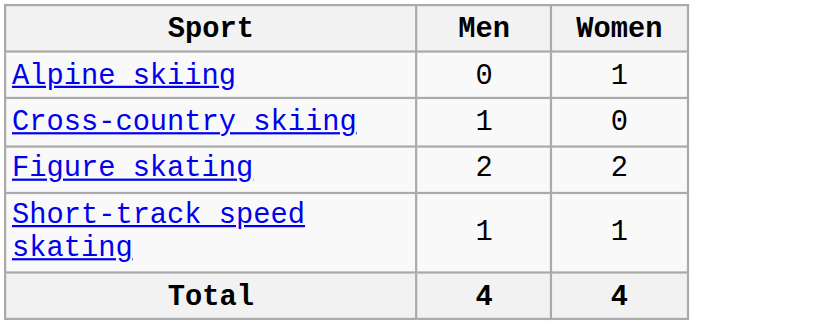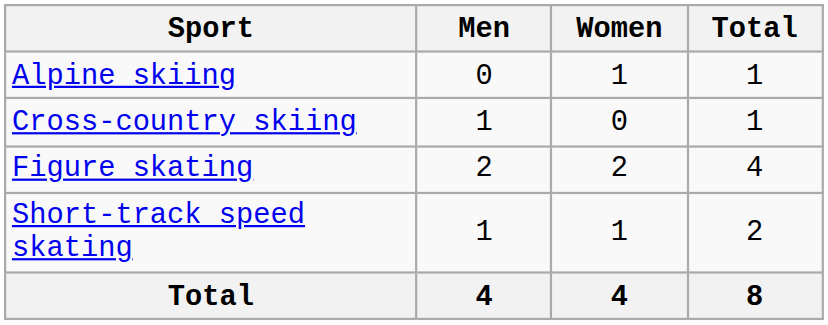+ column: Total | 1 | 1 | 4 | 2 | 8
